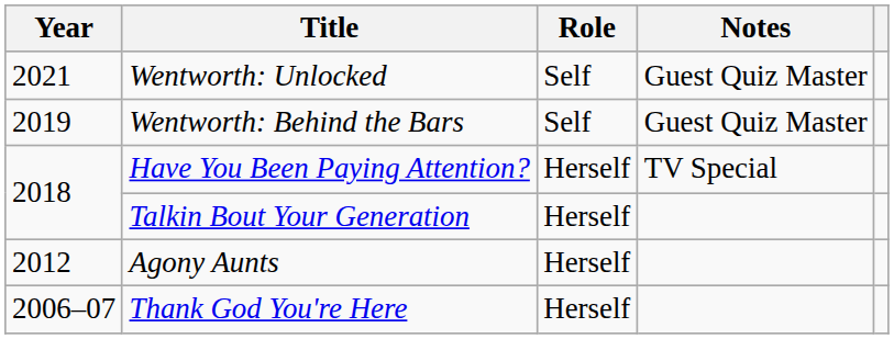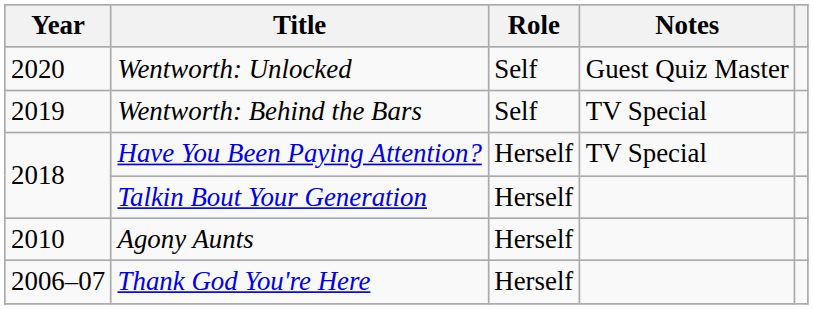Wentworth: Unlocked | Year: 2021 -> 2020
Wentworth: Behind the Bars | Notes: Guest Quiz Master -> TV Special
Agony Aunts | Year: 2012 -> 2010
